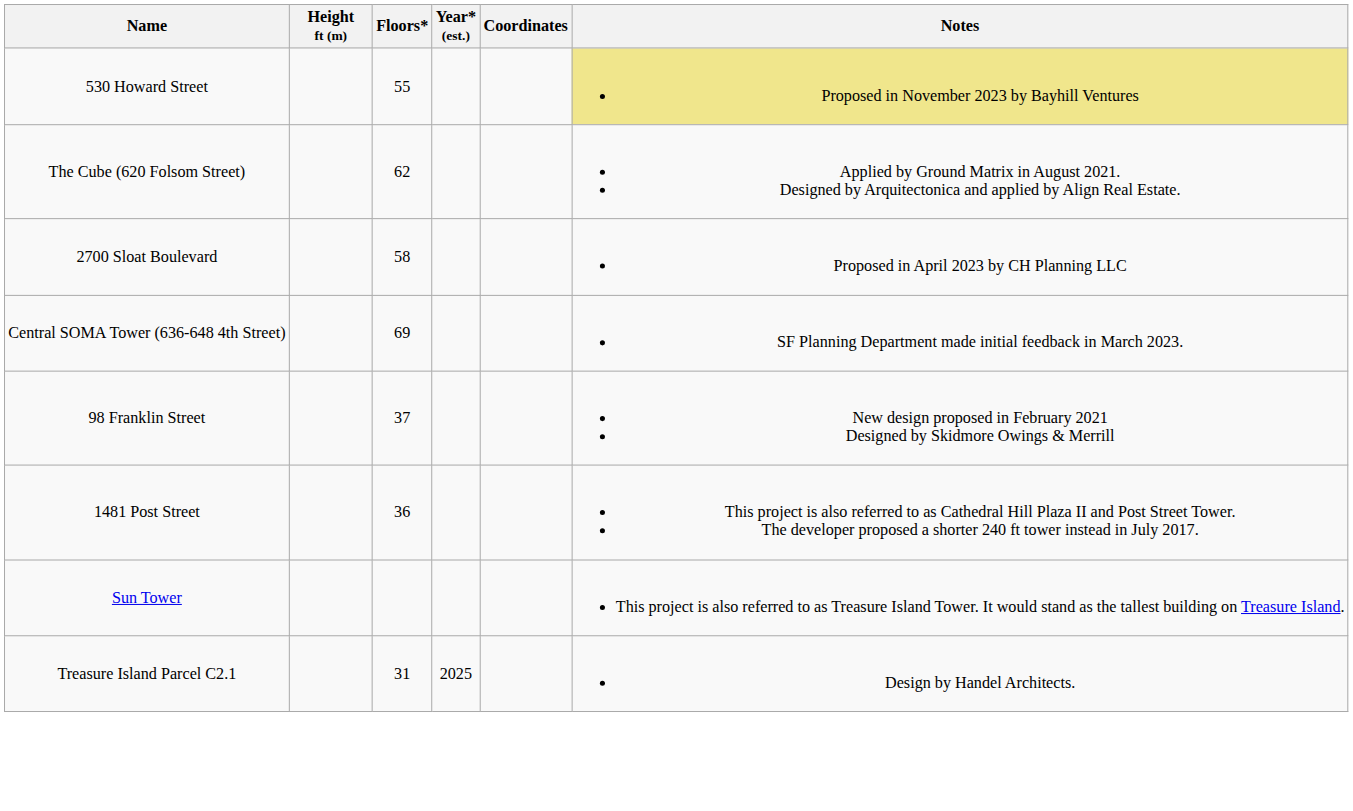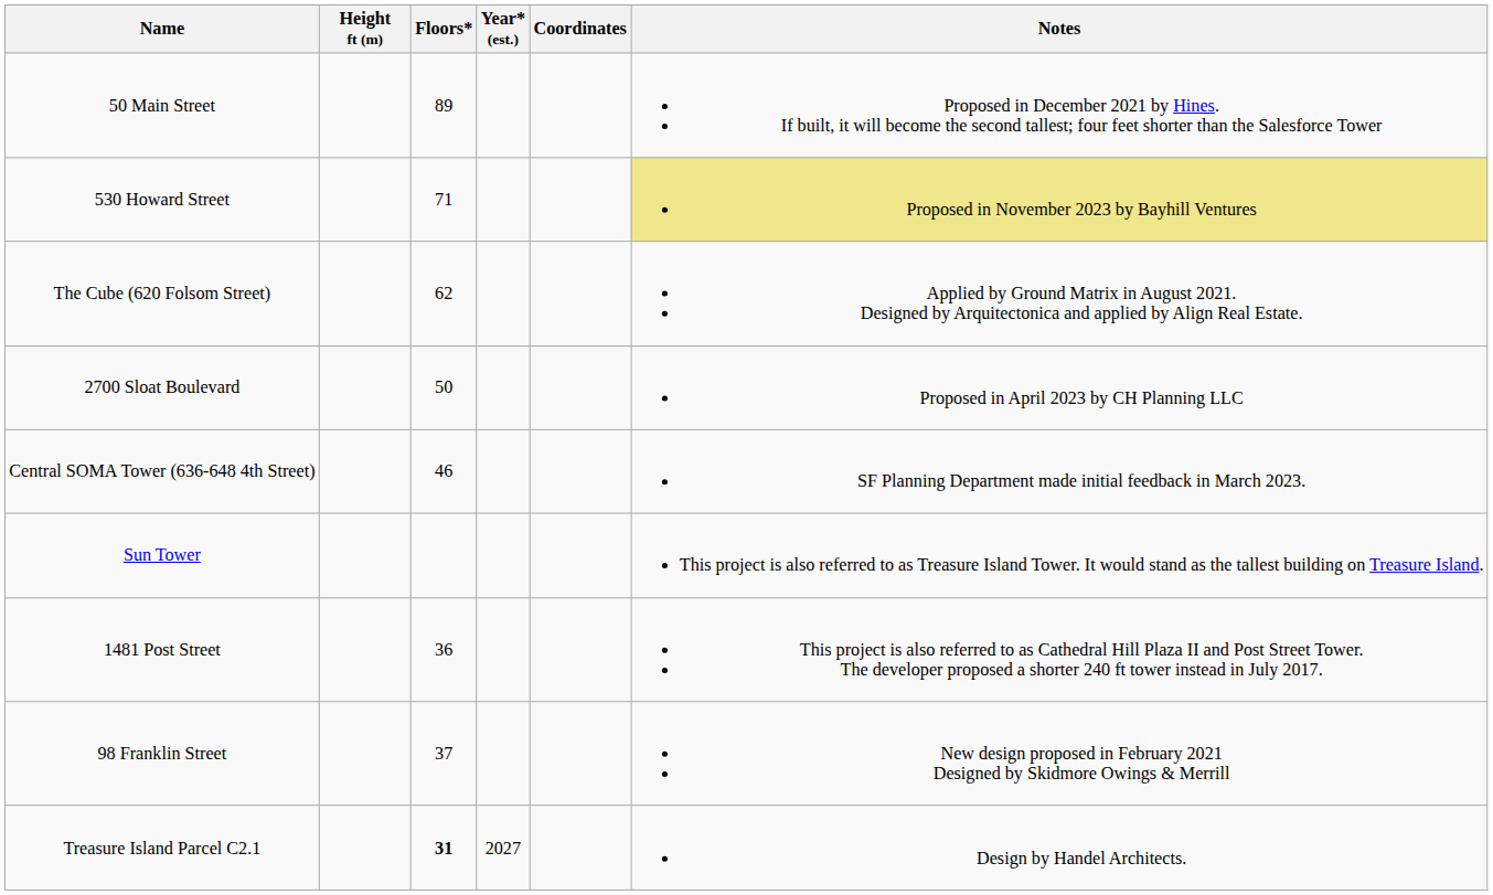+ row: 50 Main Street | 89 | Proposed in December 2021 by Hines. If built, it will become the second tallest; four feet shorter than the Salesforce Tower
530 Howard Street | Floors*: 55 -> 71
2700 Sloat Boulevard | Floors*: 58 -> 50
Central SOMA Tower (636-648 4th Street) | Floors*: 69 -> 46
rows swapped: Sun Tower <-> 98 Franklin Street
Treasure Island Parcel C2.1 | Floors*: normal -> bold
Treasure Island Parcel C2.1 | Year* (est.): 2025 -> 2027
